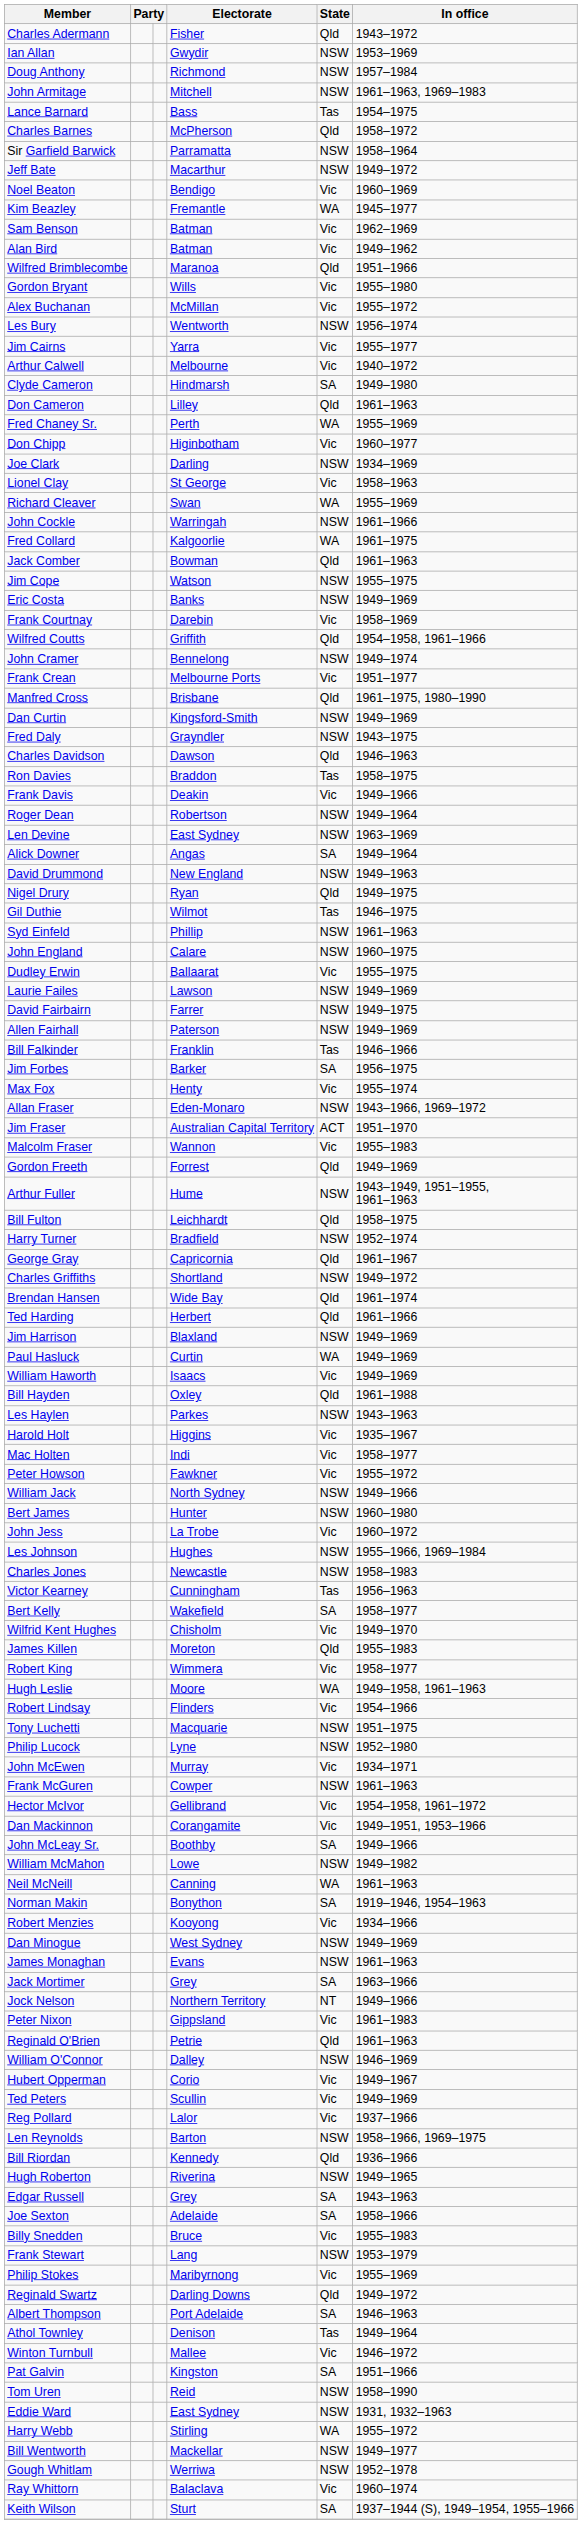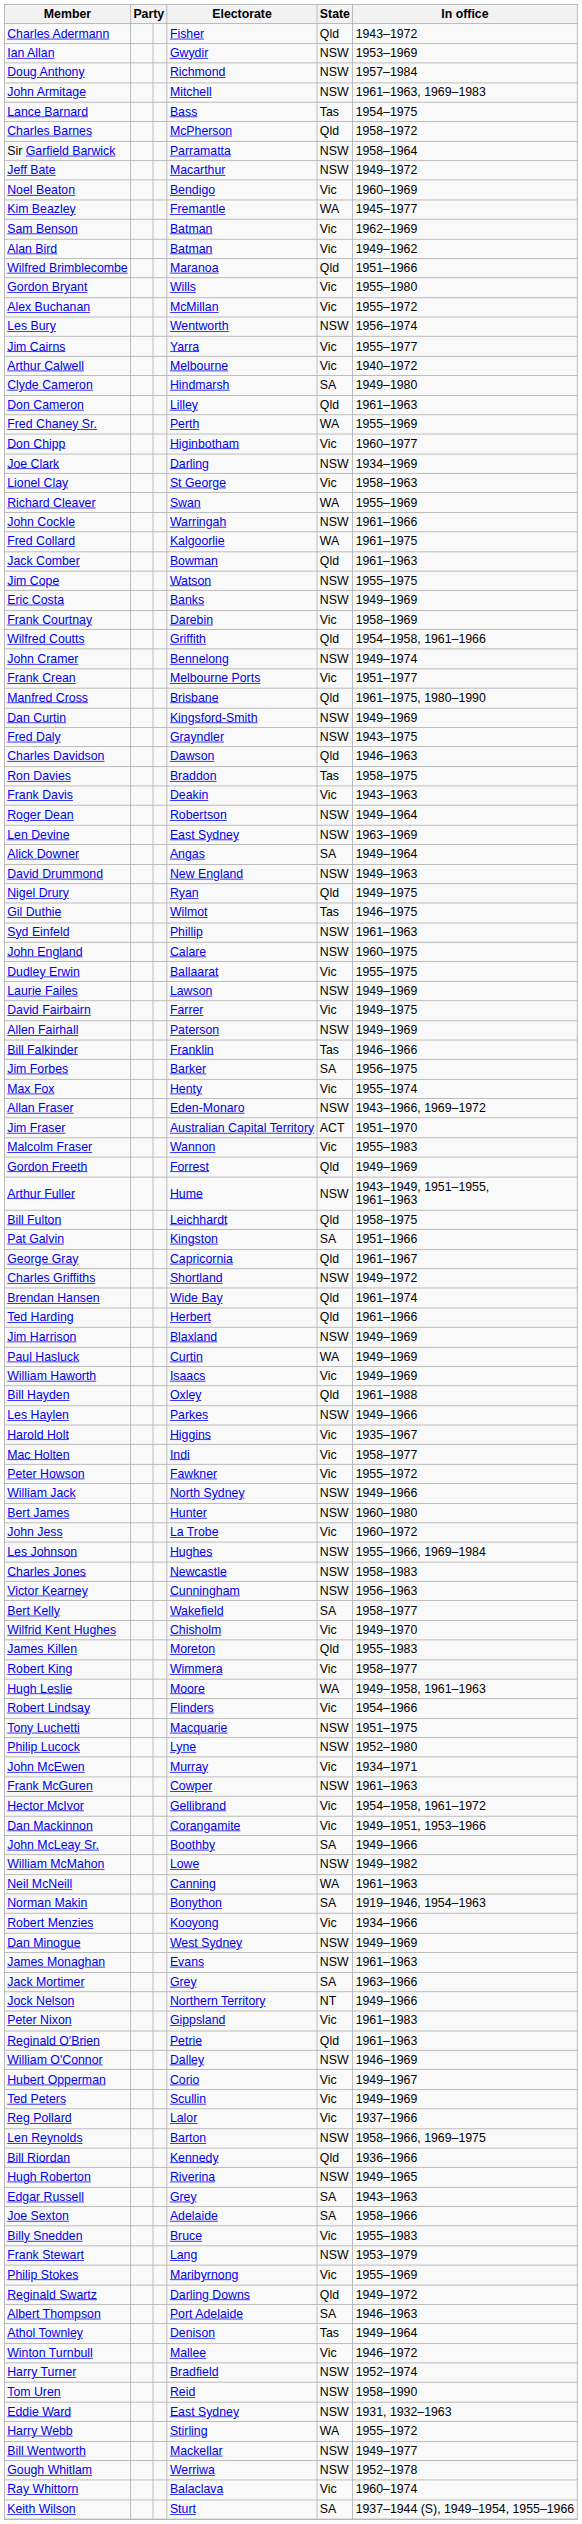Frank Davis | In office: 1949–1966 -> 1943–1963
David Fairbairn | State: NSW -> Vic
rows swapped: Pat Galvin <-> Harry Turner
Les Haylen | In office: 1943–1963 -> 1949–1966
Victor Kearney | State: Tas -> NSW
